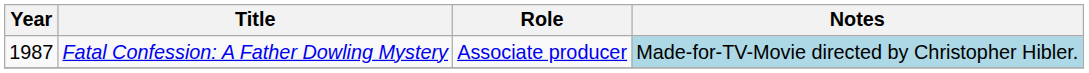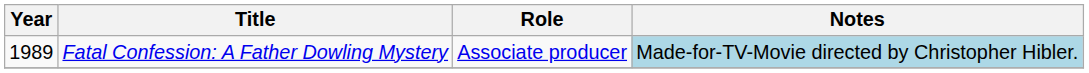Fatal Confession: A Father Dowling Mystery | Year: 1987 -> 1989
